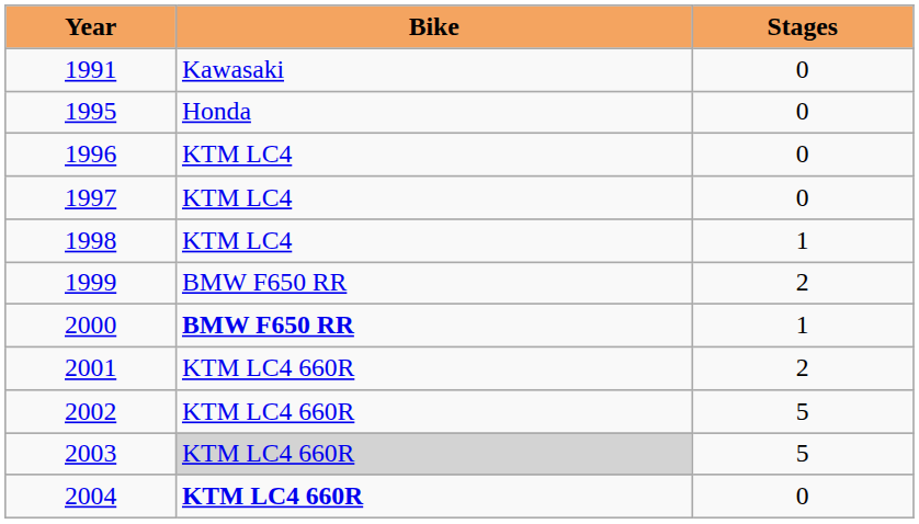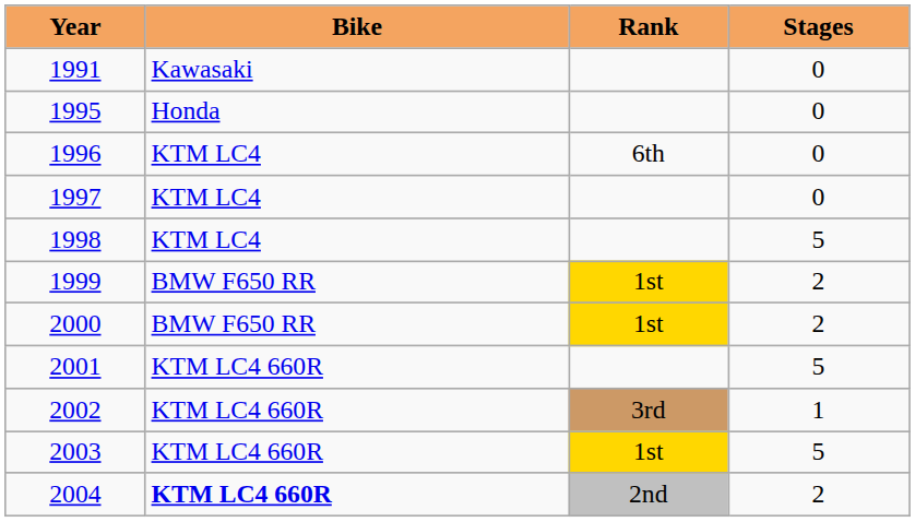+ column: Rank | 6th | 1st | 1st | 3rd | 1st | 2nd
1998 | Stages: 1 -> 5
2000 | Bike: bold -> normal
2000 | Stages: 1 -> 2
2001 | Stages: 2 -> 5
2002 | Stages: 5 -> 1
2003 | Bike: lightgrey background -> no background
2004 | Stages: 0 -> 2
